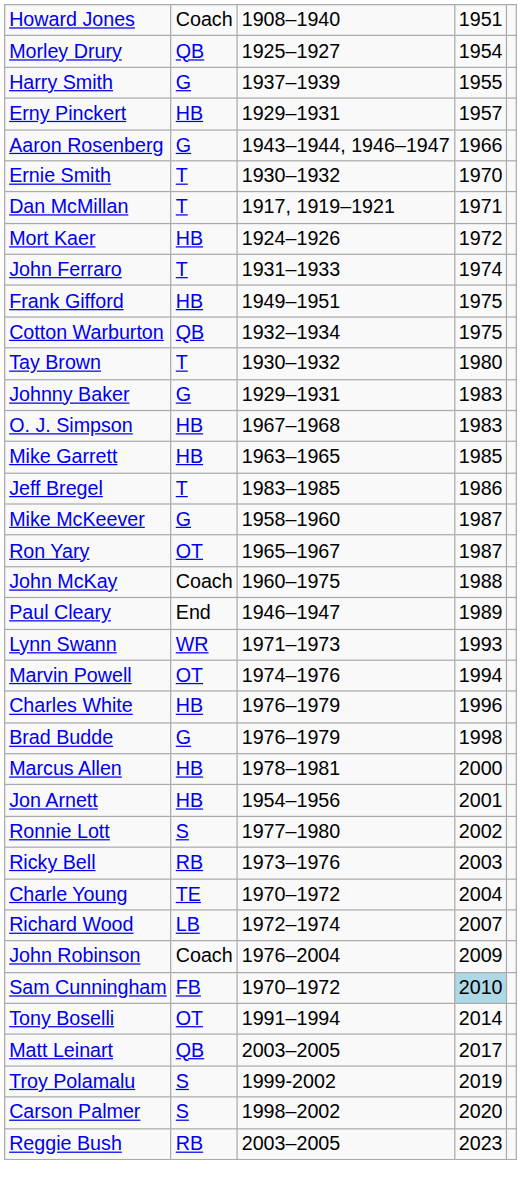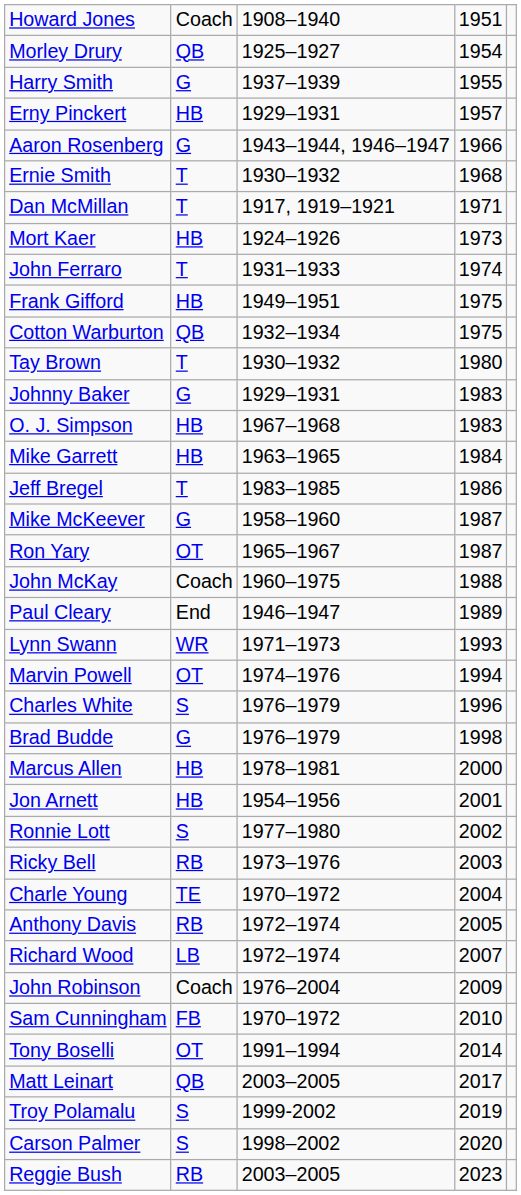Ernie Smith | column 4: 1970 -> 1968
Mort Kaer | column 4: 1972 -> 1973
Mike Garrett | column 4: 1985 -> 1984
Charles White | column 2: HB -> S
+ row: Anthony Davis | RB | 1972–1974 | 2005
Sam Cunningham | column 4: lightblue background -> no background
